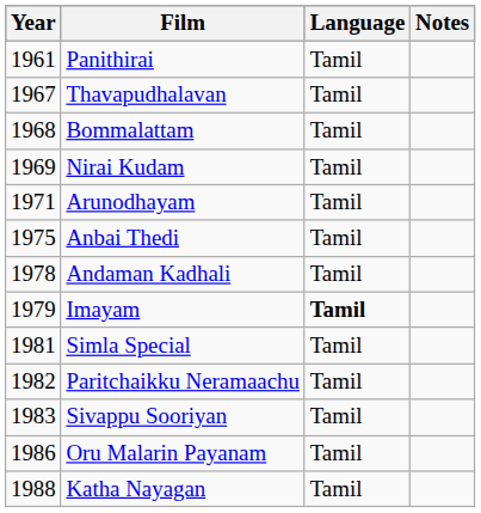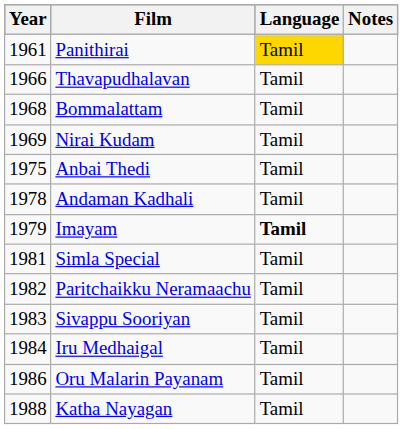Panithirai | Language: no background -> gold background
Thavapudhalavan | Year: 1967 -> 1966
- row: 1971 | Arunodhayam | Tamil
+ row: 1984 | Iru Medhaigal | Tamil
